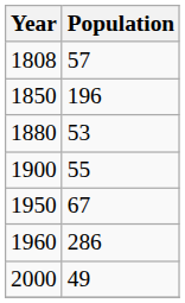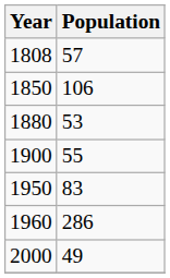1850 | Population: 196 -> 106
1950 | Population: 67 -> 83
